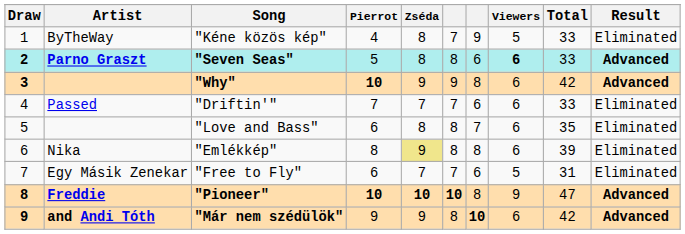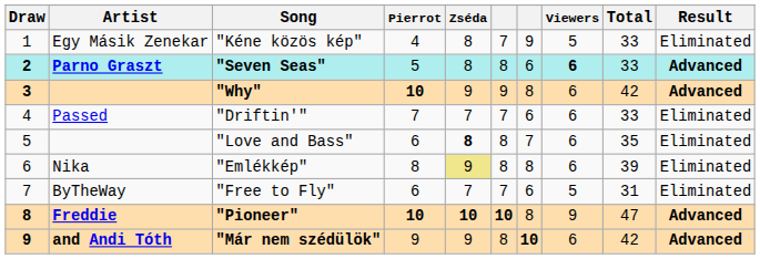"Kéne közös kép" | Artist: ByTheWay -> Egy Másik Zenekar
"Love and Bass" | Zséda: normal -> bold
"Free to Fly" | Artist: Egy Másik Zenekar -> ByTheWay
